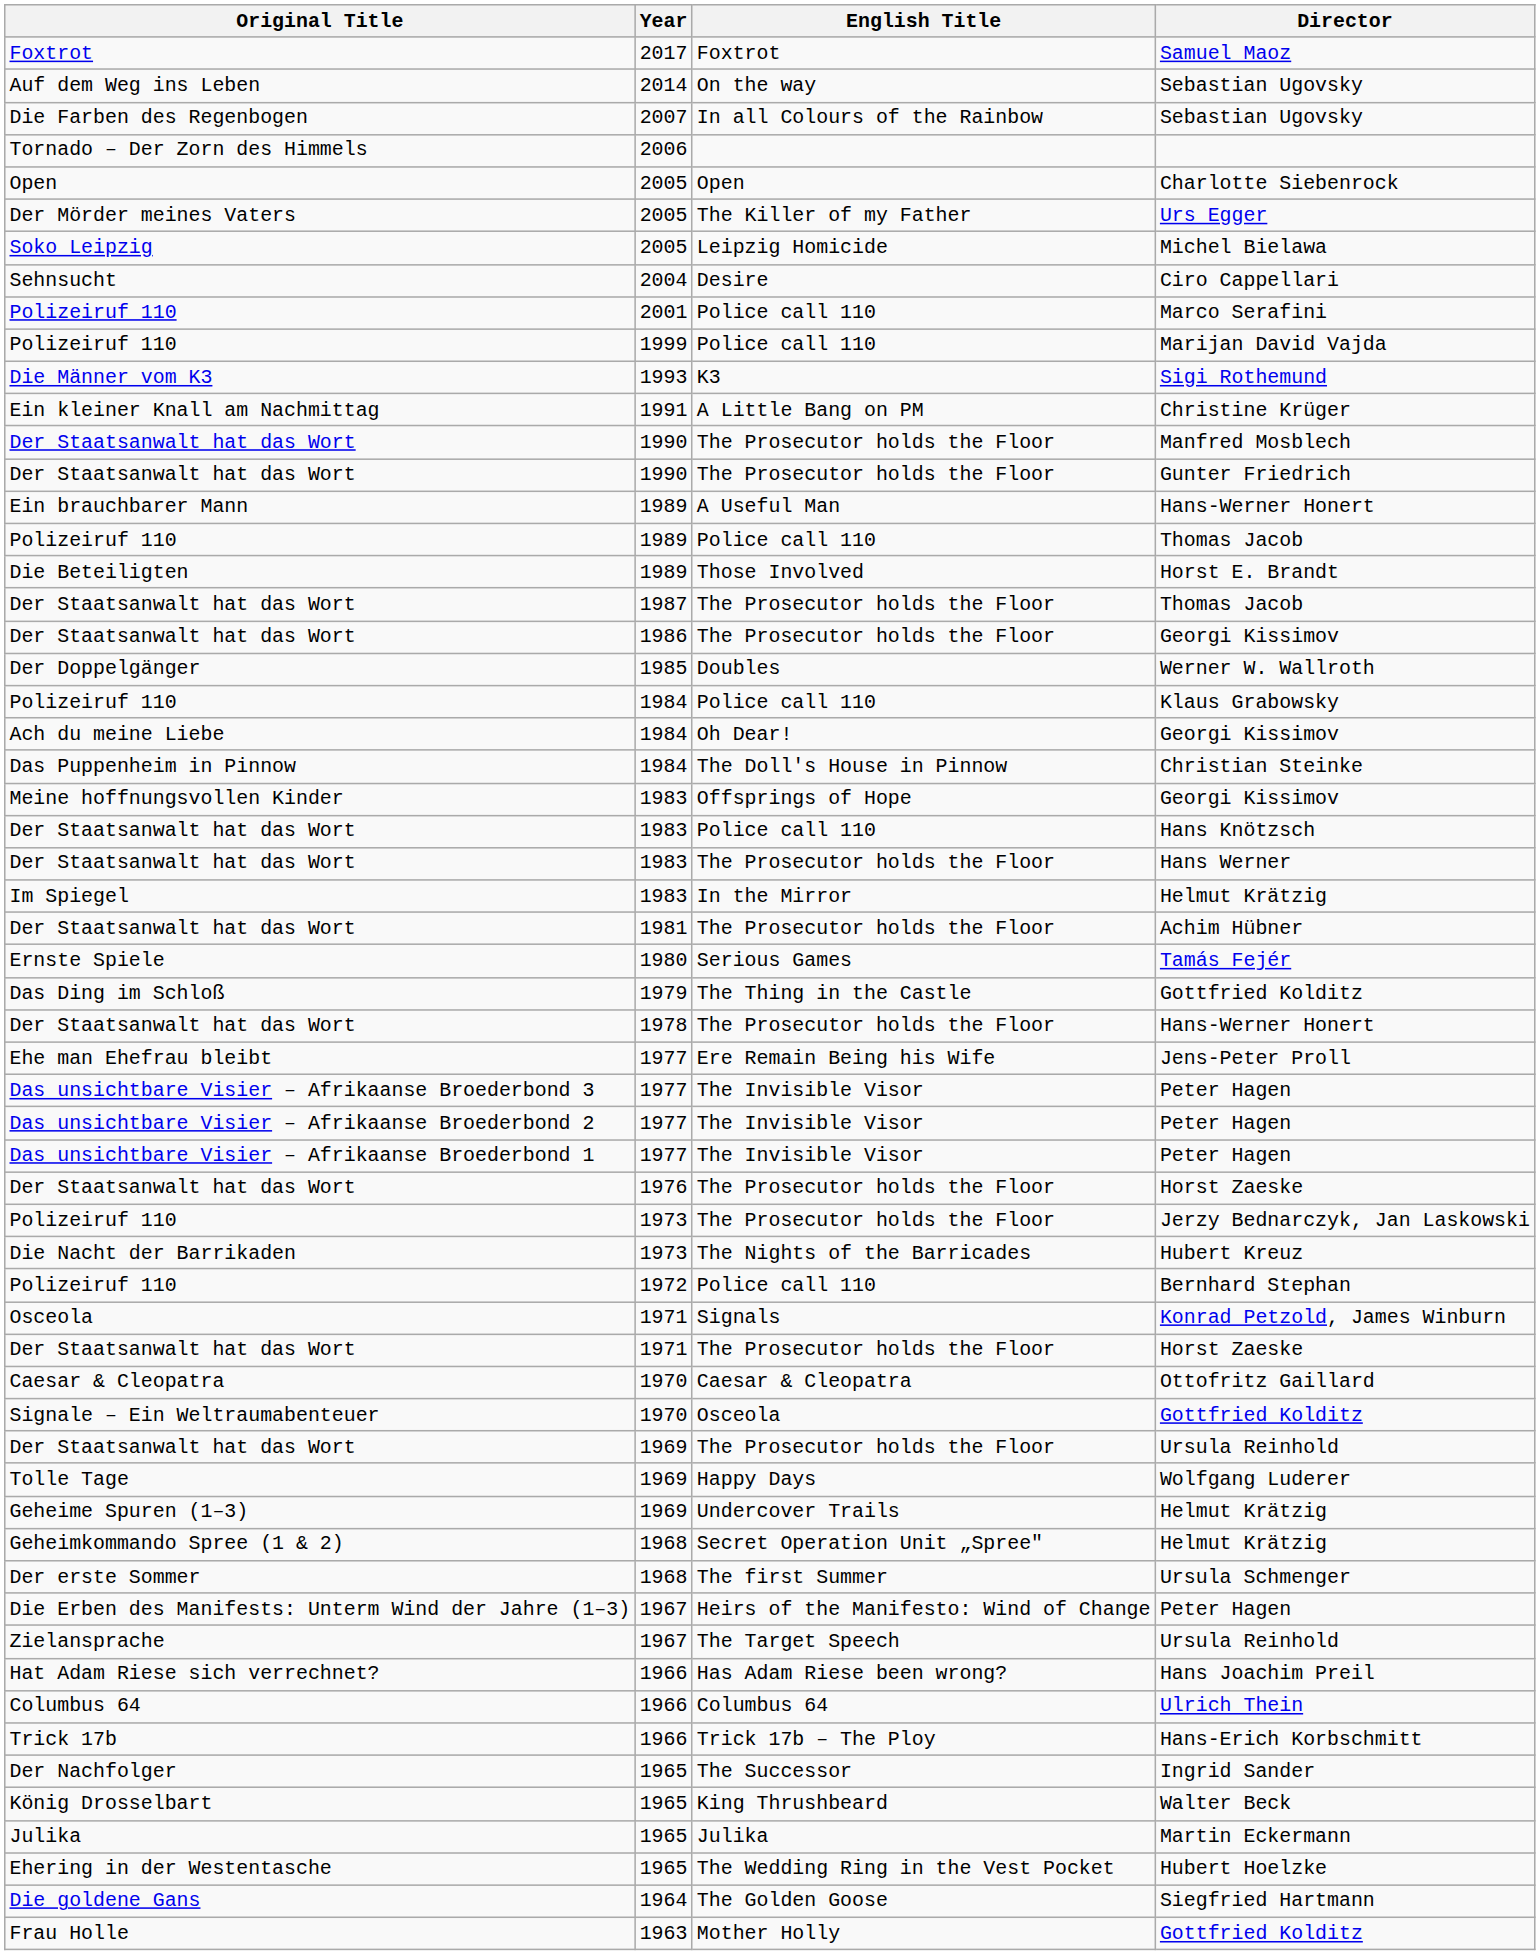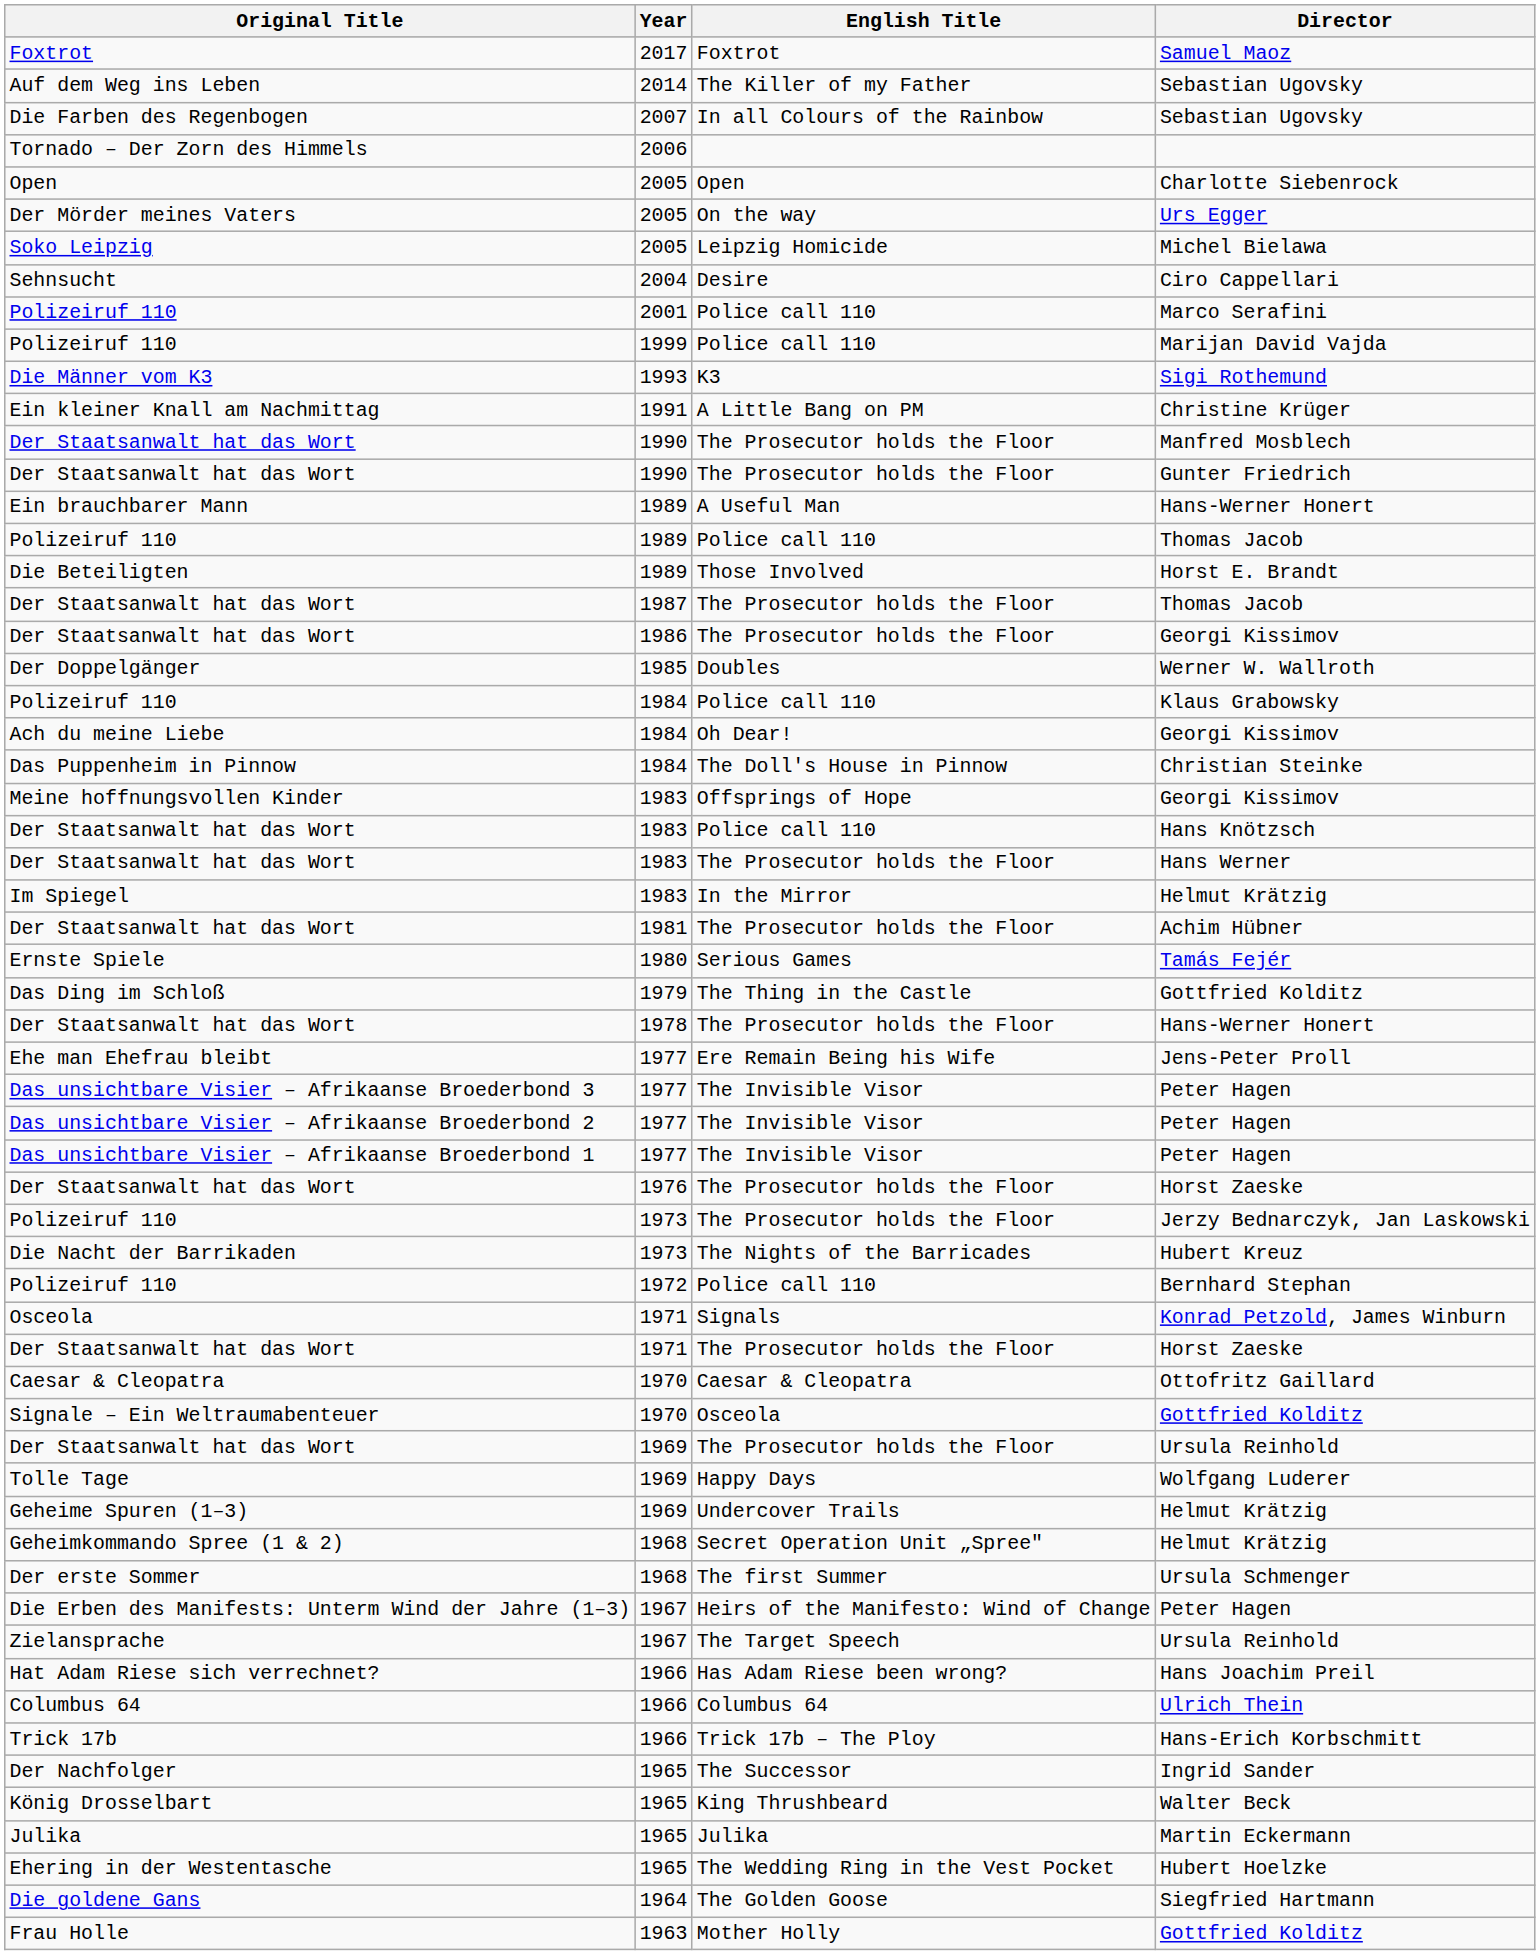Auf dem Weg ins Leben / Sebastian Ugovsky | English Title: On the way -> The Killer of my Father
Urs Egger | English Title: The Killer of my Father -> On the way
